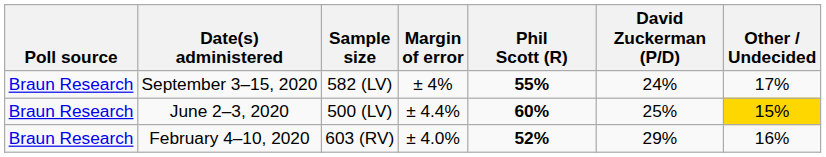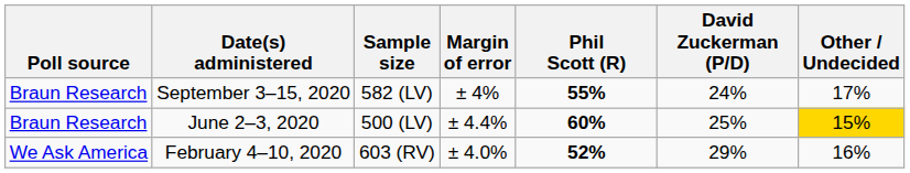February 4–10, 2020 | Poll source: Braun Research -> We Ask America
